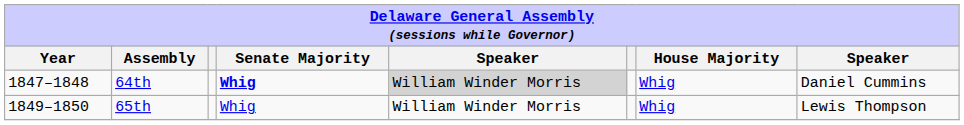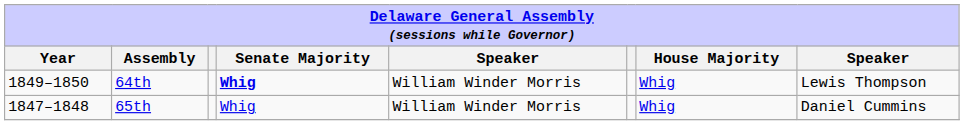64th | Year: 1847–1848 -> 1849–1850
64th | column 5: lightgrey background -> no background
64th | column 8: Daniel Cummins -> Lewis Thompson
65th | Year: 1849–1850 -> 1847–1848
65th | column 8: Lewis Thompson -> Daniel Cummins
